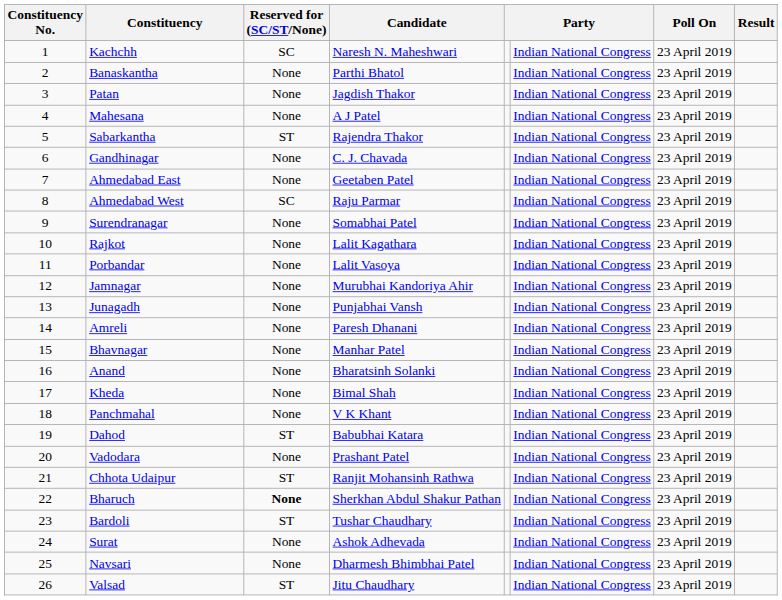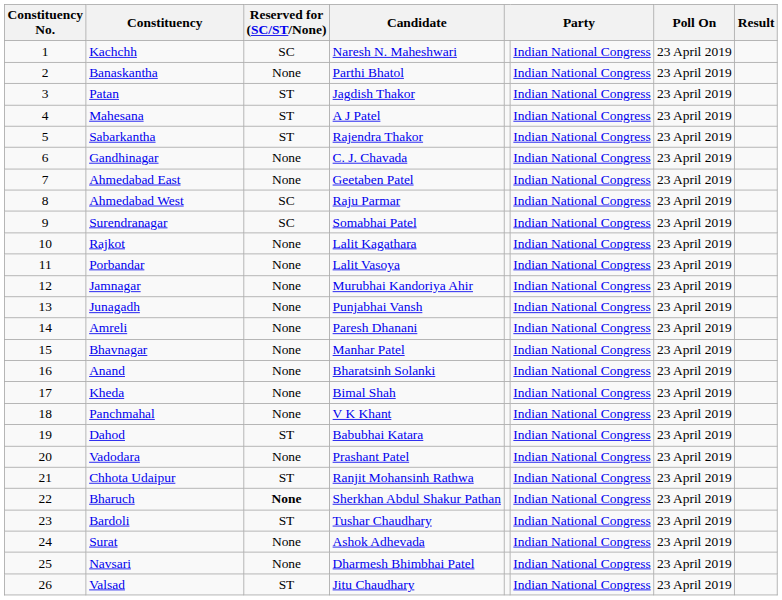Patan | Reserved for (SC/ST/None): None -> ST
Mahesana | Reserved for (SC/ST/None): None -> ST
Surendranagar | Reserved for (SC/ST/None): None -> SC
